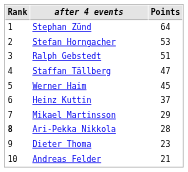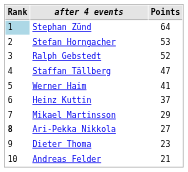Stephan Zünd | Rank: no background -> lightblue background
Ralph Gebstedt | Points: 51 -> 52
Werner Haim | Points: 45 -> 41
Ari-Pekka Nikkola | Points: 28 -> 27
